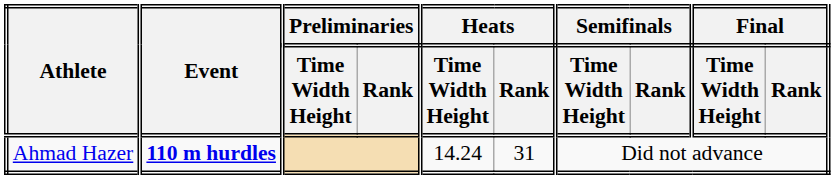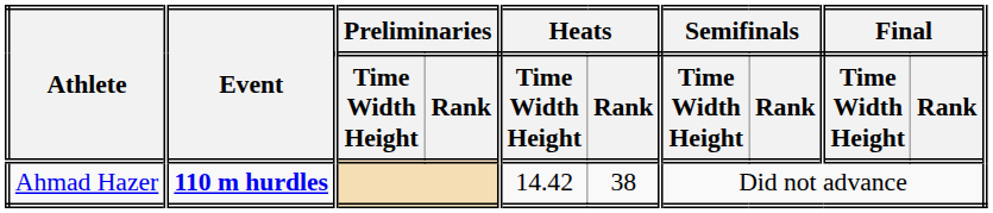Ahmad Hazer | Heats / Time Width Height: 14.24 -> 14.42
Ahmad Hazer | Heats / Rank: 31 -> 38
